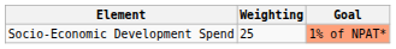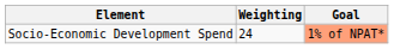Socio-Economic Development Spend | Weighting: 25 -> 24
